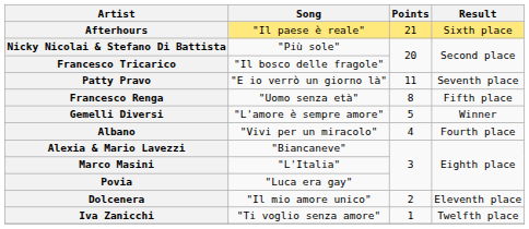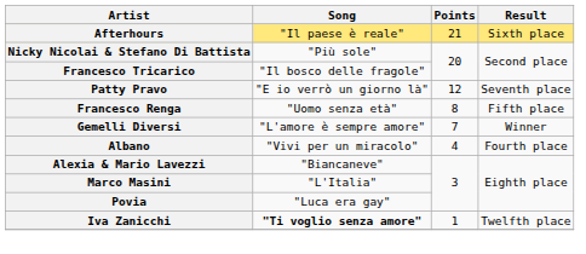Patty Pravo | Points: 11 -> 12
Gemelli Diversi | Points: 5 -> 7
- row: Dolcenera | "Il mio amore unico" | 2 | Eleventh place
Iva Zanicchi | Song: normal -> bold
